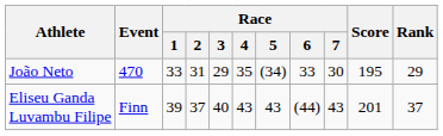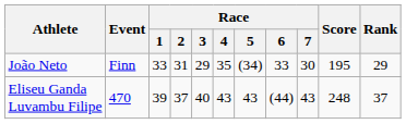João Neto | Event: 470 -> Finn
Eliseu Ganda Luvambu Filipe | Event: Finn -> 470
Eliseu Ganda Luvambu Filipe | Score: 201 -> 248
